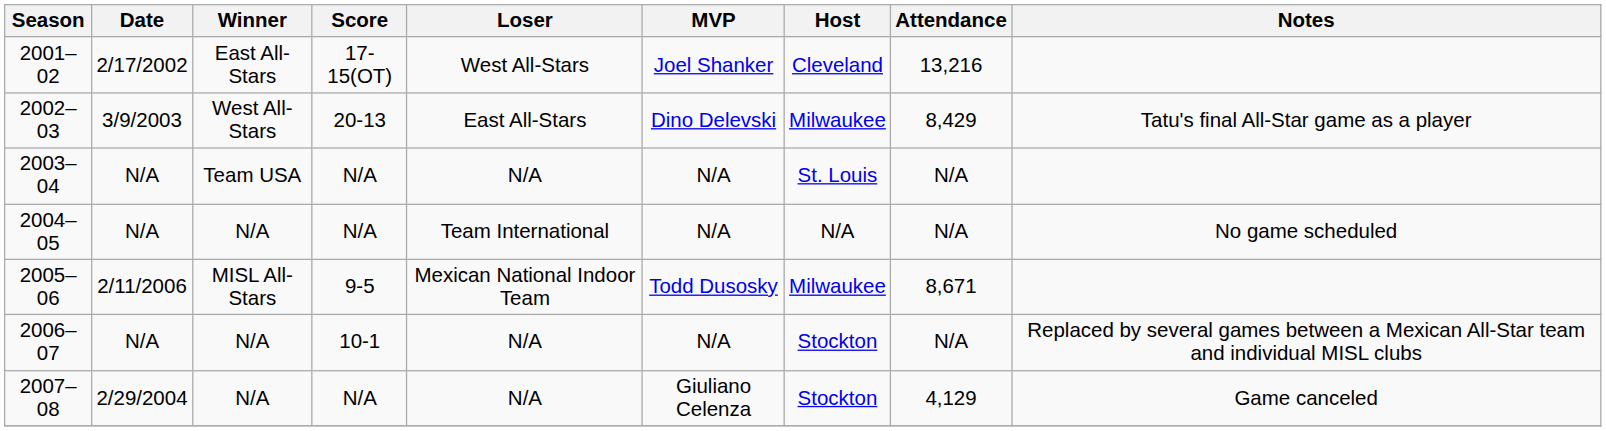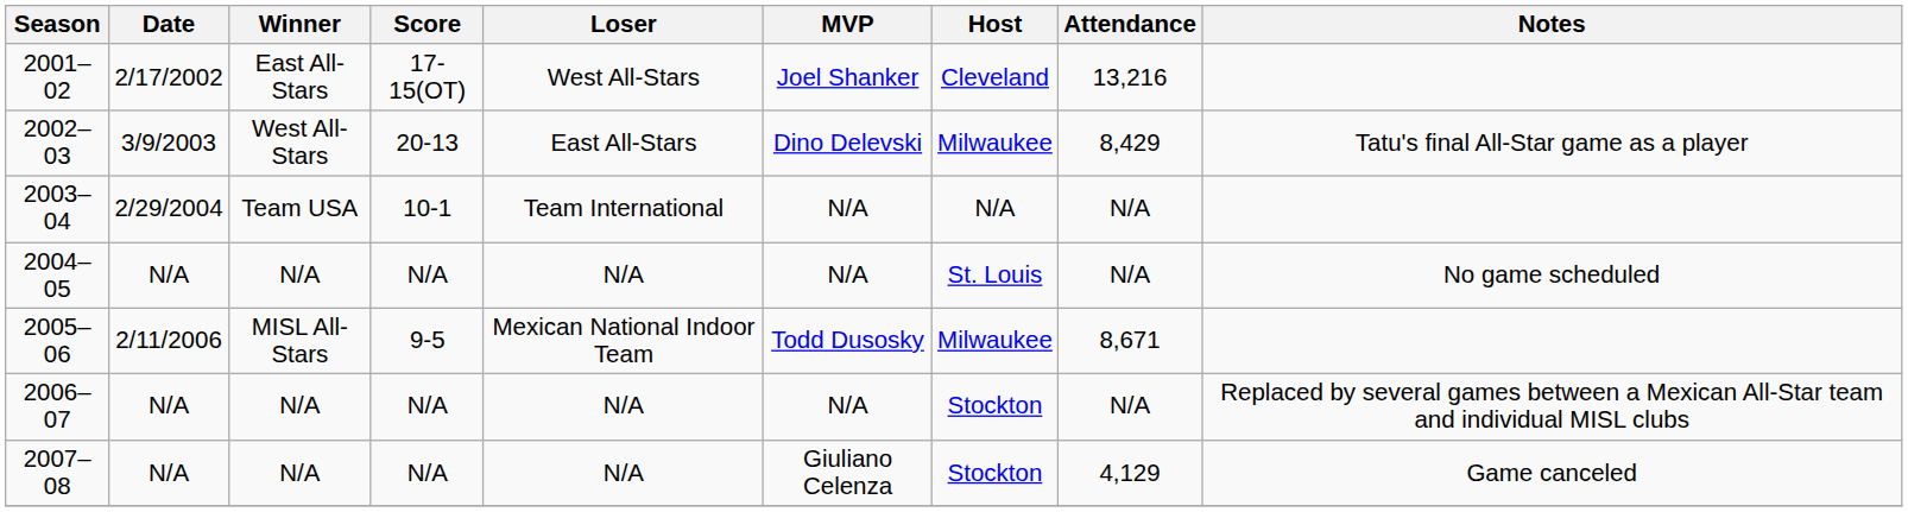2003–04 | Date: N/A -> 2/29/2004
2003–04 | Score: N/A -> 10-1
2003–04 | Loser: N/A -> Team International
2003–04 | Host: St. Louis -> N/A
2004–05 | Loser: Team International -> N/A
2004–05 | Host: N/A -> St. Louis
2006–07 | Score: 10-1 -> N/A
2007–08 | Date: 2/29/2004 -> N/A
